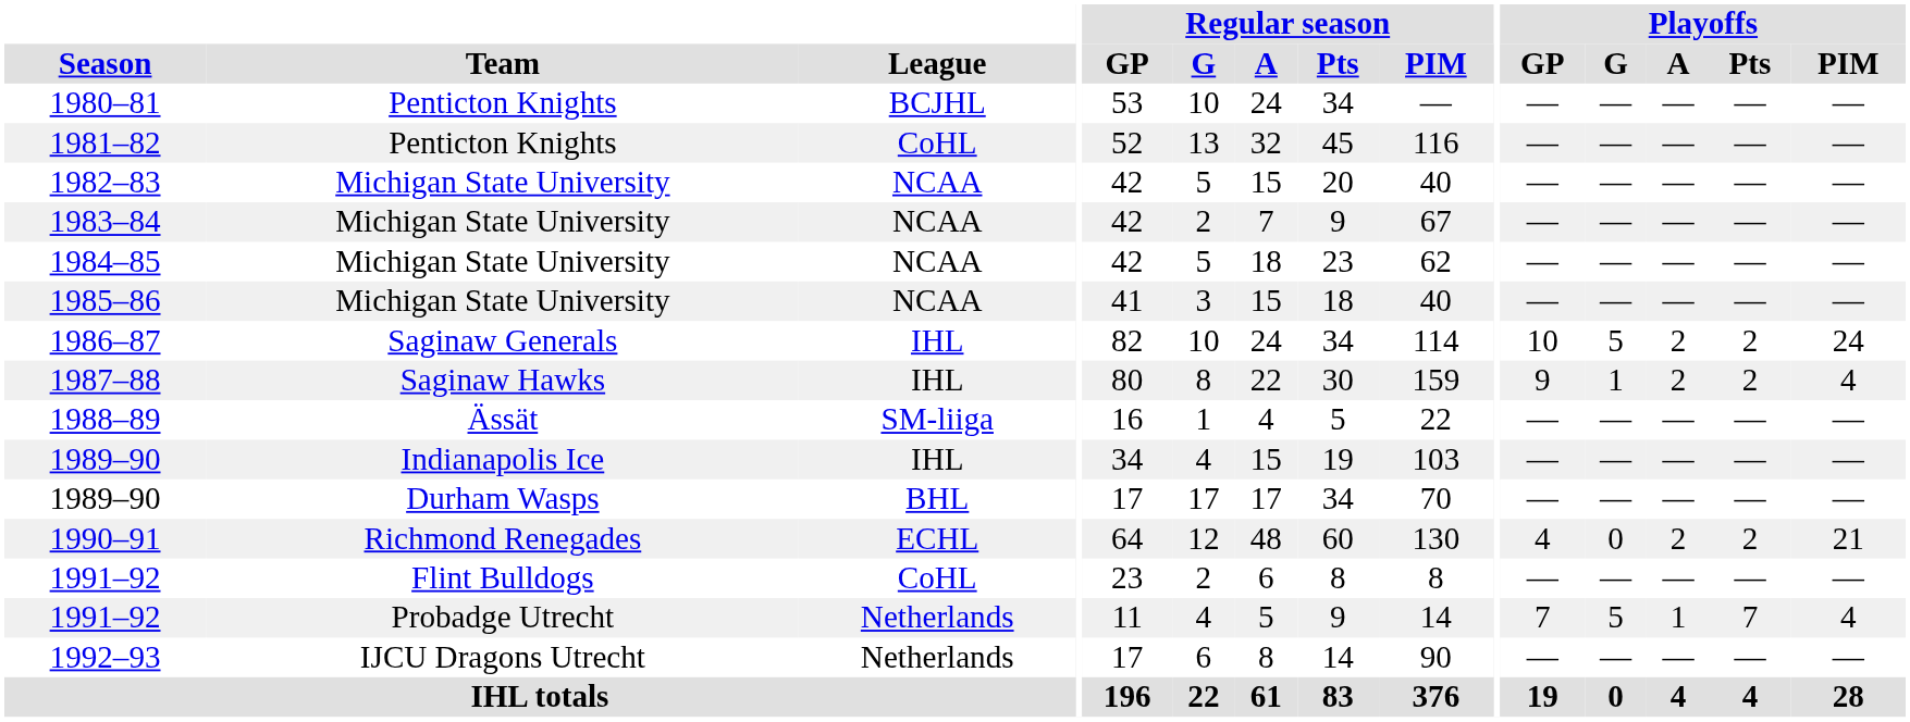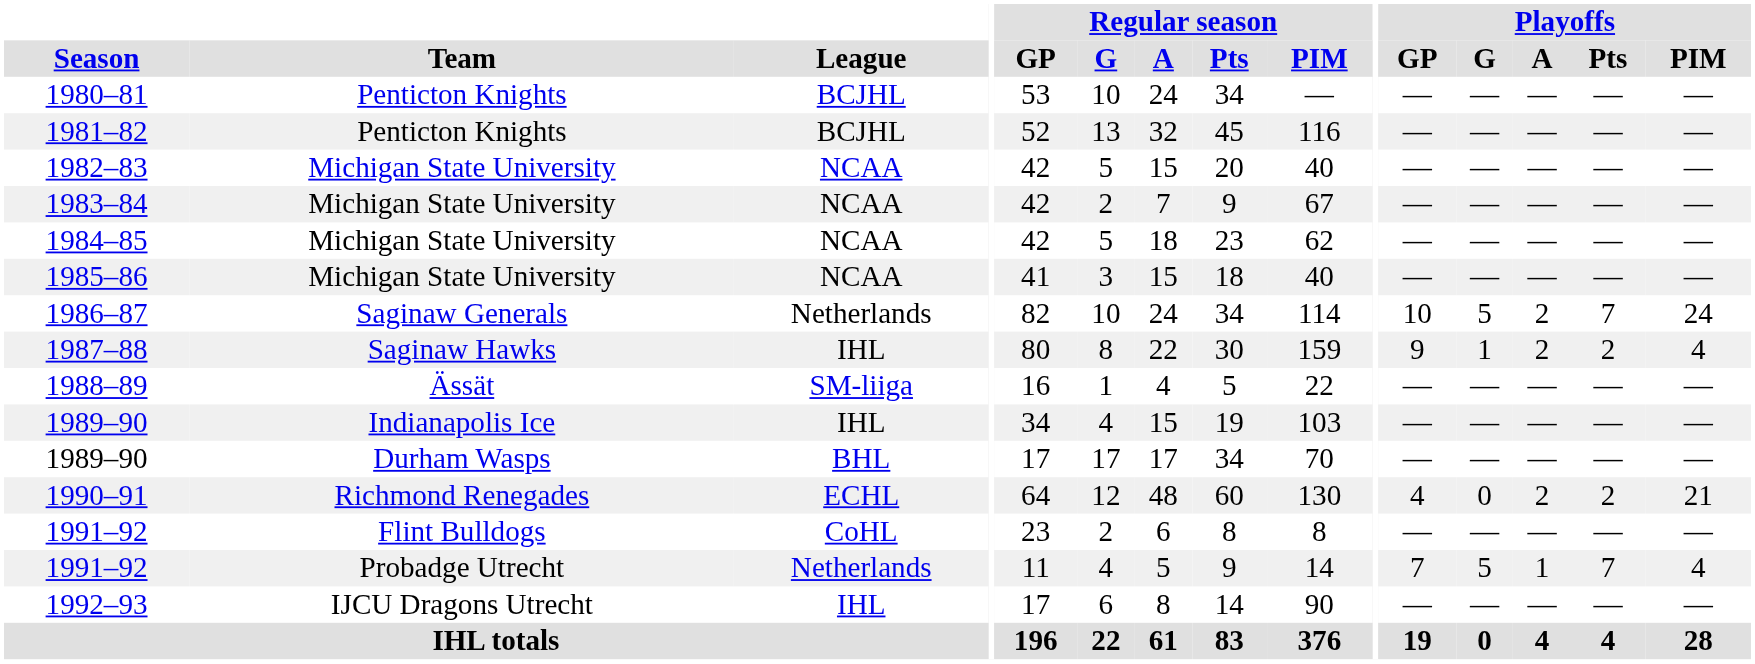1981–82 | League: CoHL -> BCJHL
1986–87 | League: IHL -> Netherlands
1986–87 | Playoffs / Pts: 2 -> 7
1992–93 | League: Netherlands -> IHL
